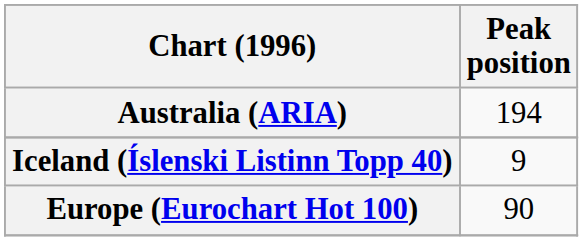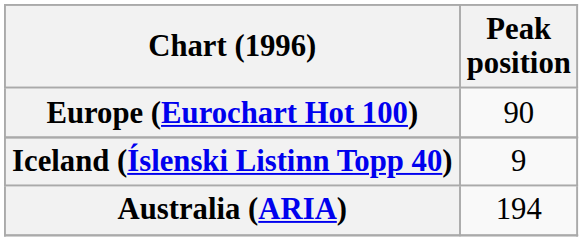rows swapped: Australia (ARIA) <-> Europe (Eurochart Hot 100)
